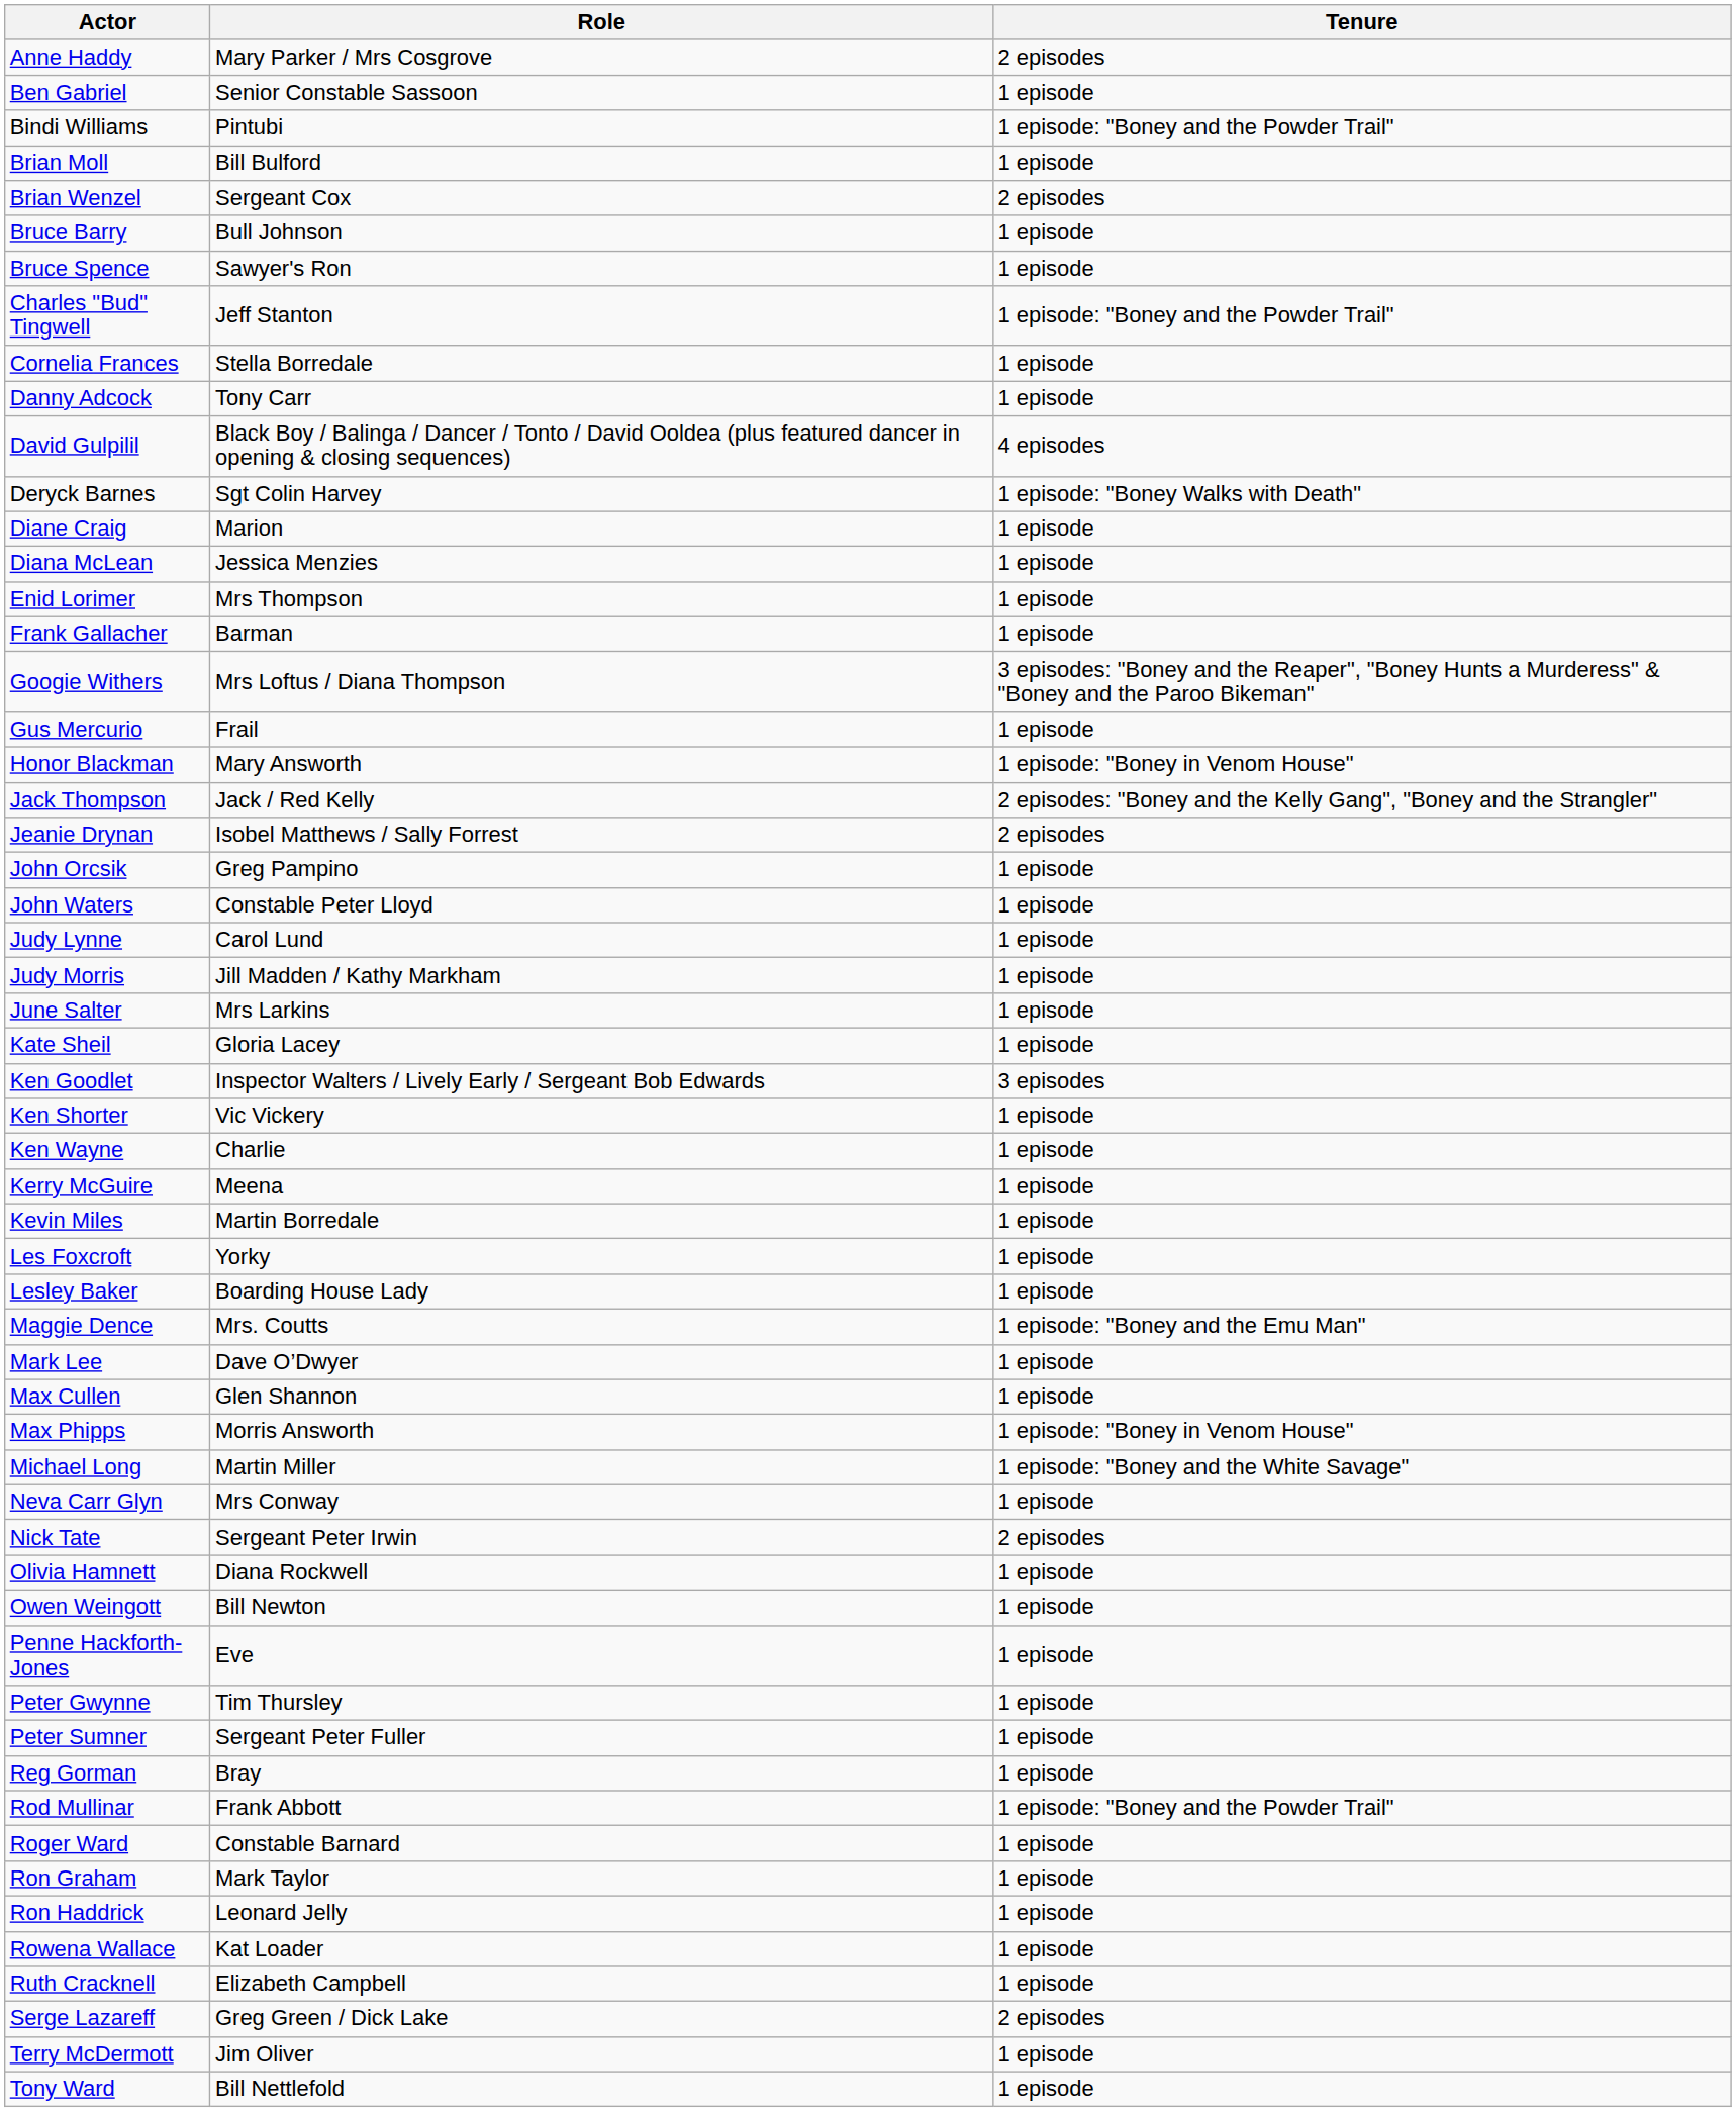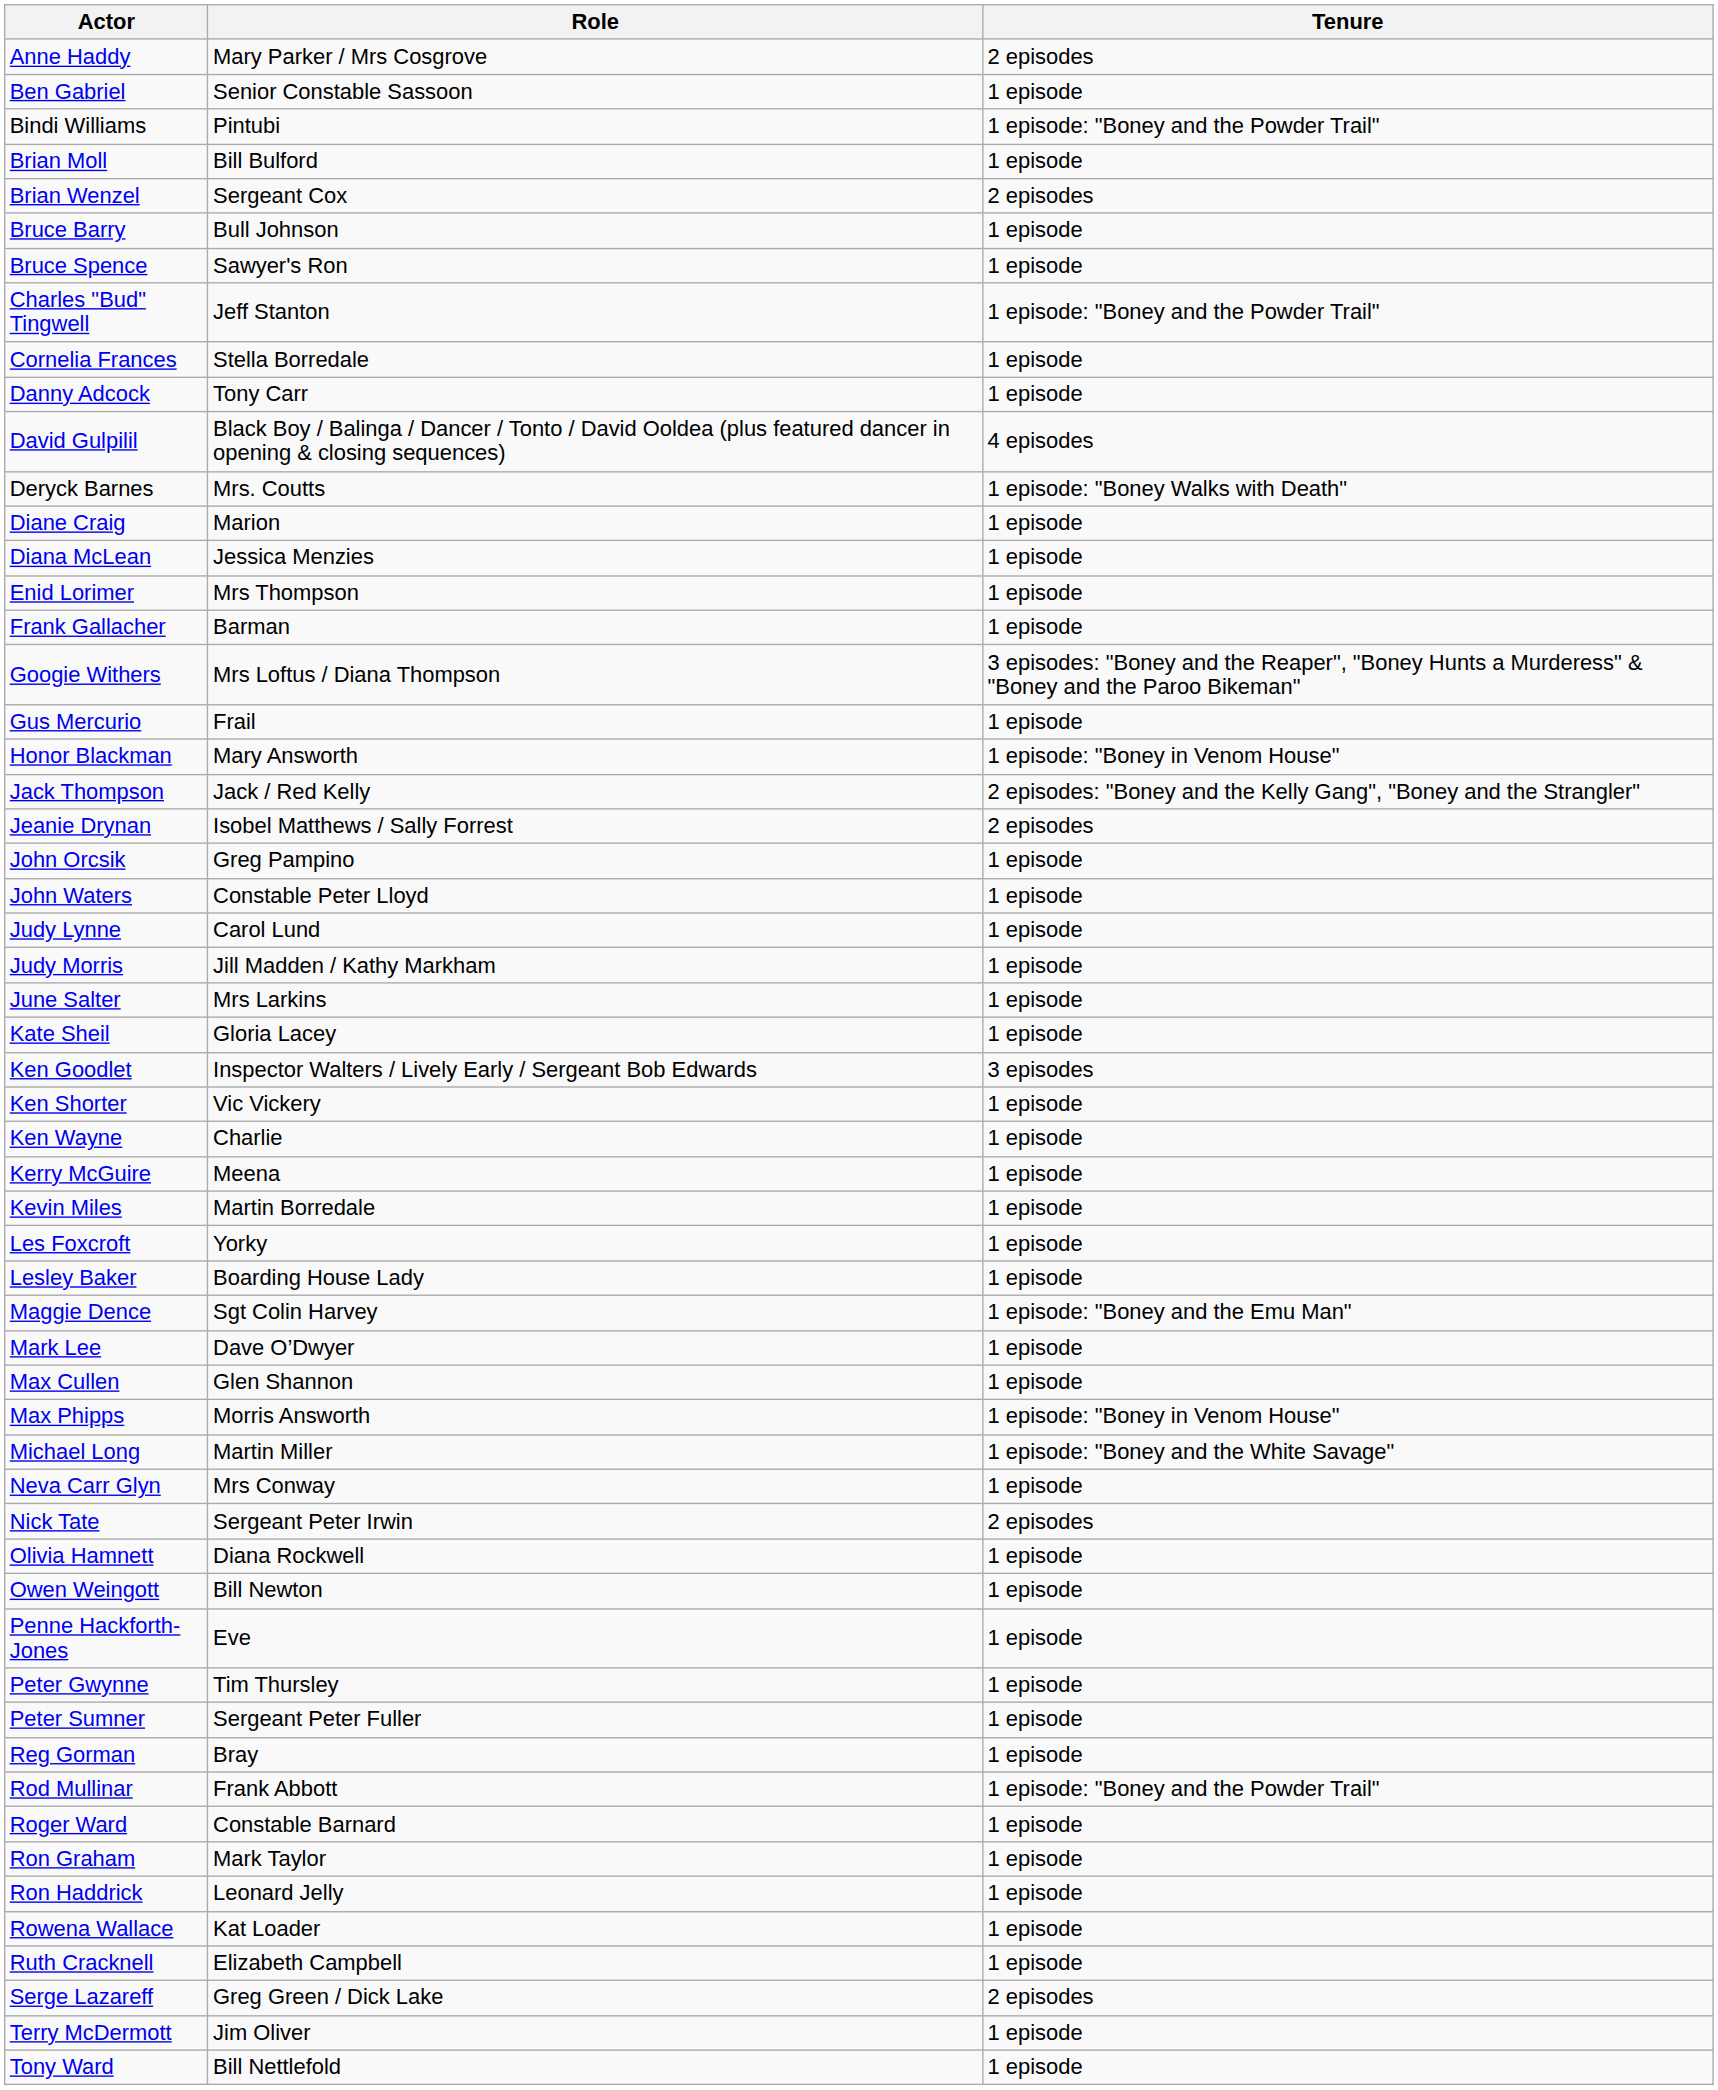Deryck Barnes | Role: Sgt Colin Harvey -> Mrs. Coutts
Maggie Dence | Role: Mrs. Coutts -> Sgt Colin Harvey
